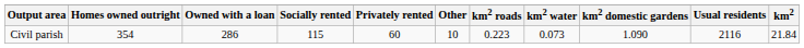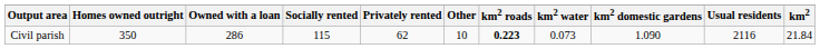Civil parish | Homes owned outright: 354 -> 350
Civil parish | Privately rented: 60 -> 62
Civil parish | km2 roads: normal -> bold
